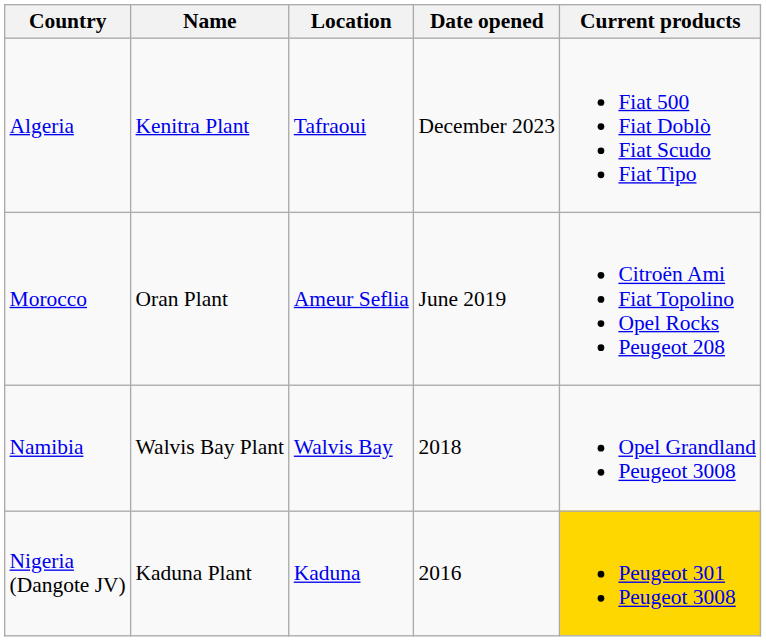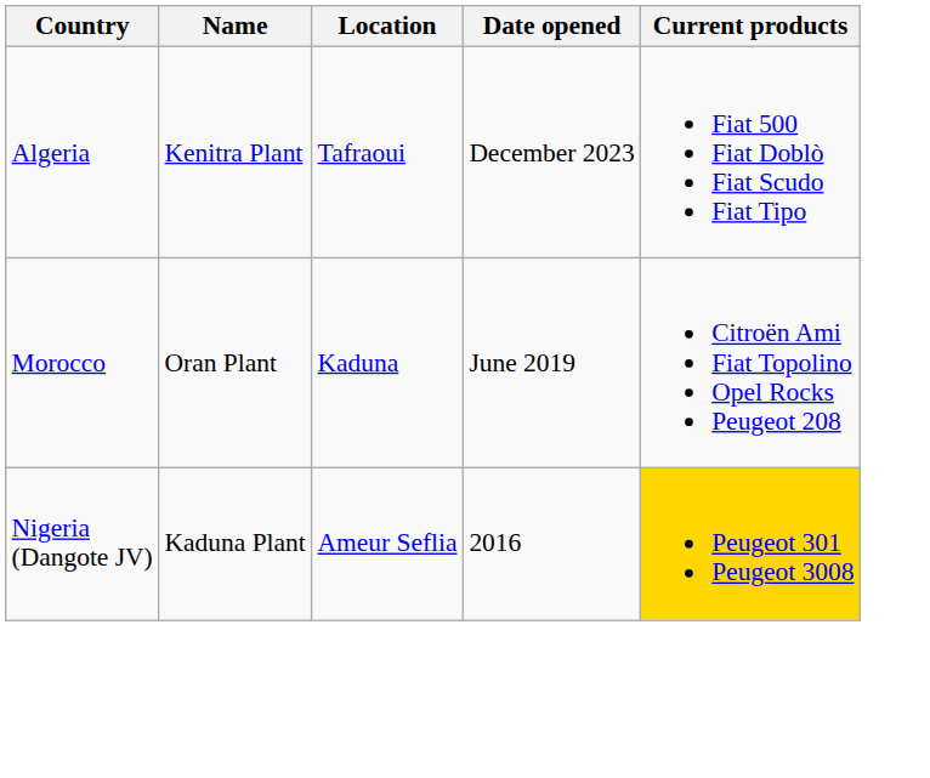Morocco | Location: Ameur Seflia -> Kaduna
- row: Namibia | Walvis Bay Plant | Walvis Bay | 2018 | Opel Grandland Peugeot 3008
Nigeria (Dangote JV) | Location: Kaduna -> Ameur Seflia
